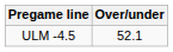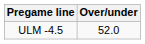ULM -4.5 | Over/under: 52.1 -> 52.0
